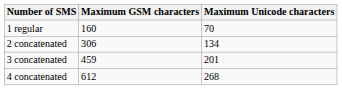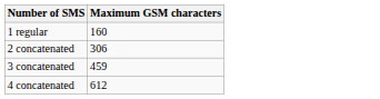- column: Maximum Unicode characters | 70 | 134 | 201 | 268
